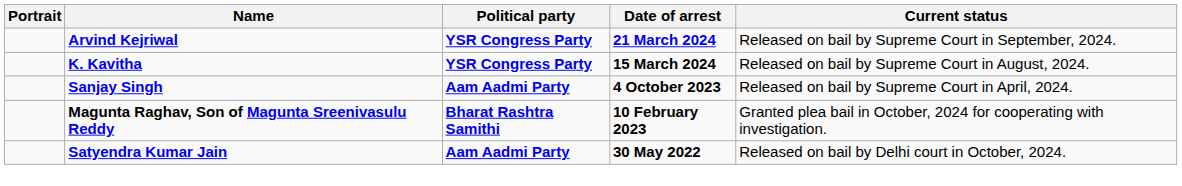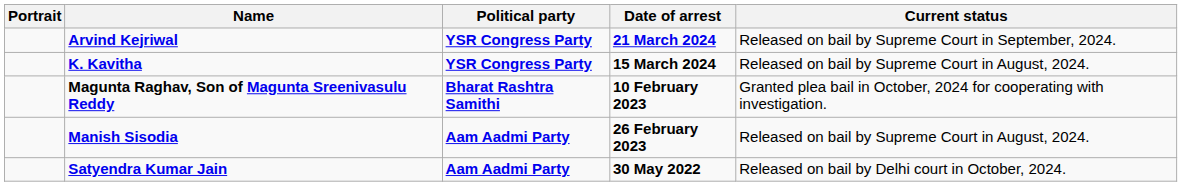- row: Sanjay Singh | Aam Aadmi Party | 4 October 2023 | Released on bail by Supreme Court in April, 2024.
+ row: Manish Sisodia | Aam Aadmi Party | 26 February 2023 | Released on bail by Supreme Court in August, 2024.
